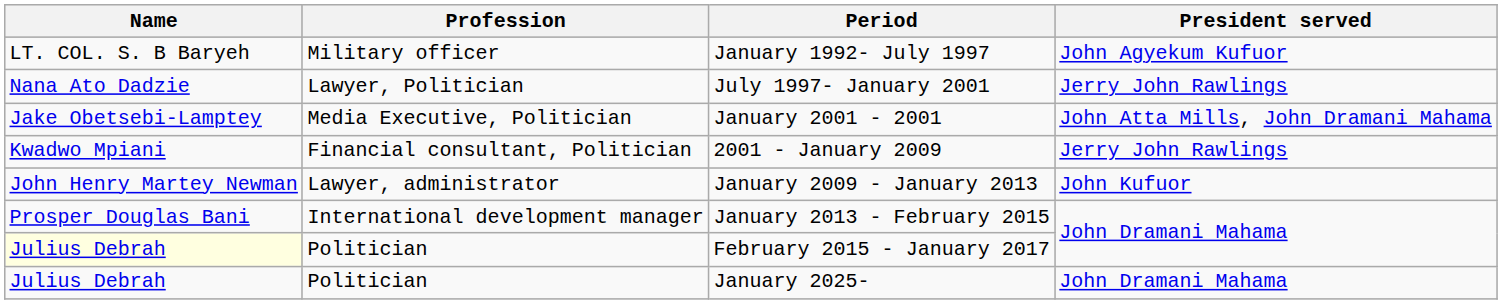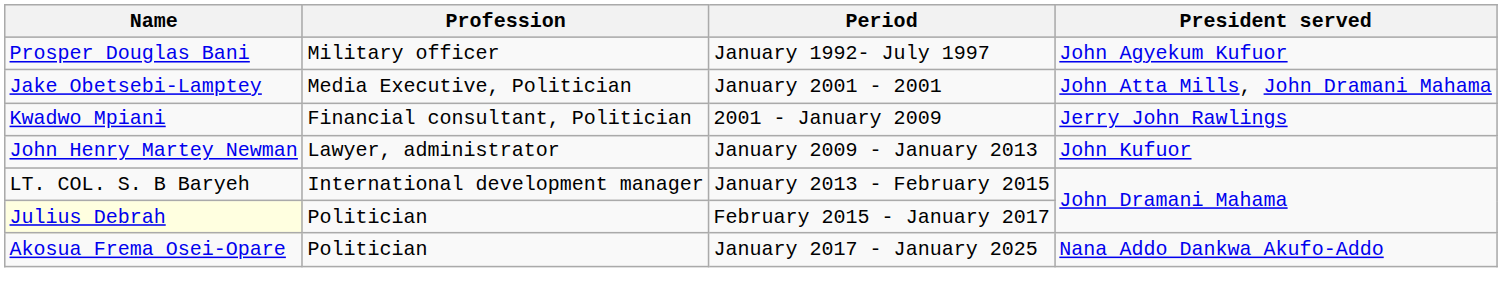January 1992- July 1997 | Name: LT. COL. S. B Baryeh -> Prosper Douglas Bani
- row: Nana Ato Dadzie | Lawyer, Politician | July 1997- January 2001 | Jerry John Rawlings
January 2013 - February 2015 | Name: Prosper Douglas Bani -> LT. COL. S. B Baryeh
+ row: Akosua Frema Osei-Opare | Politician | January 2017 - January 2025 | Nana Addo Dankwa Akufo-Addo
- row: Julius Debrah | Politician | January 2025- | John Dramani Mahama
